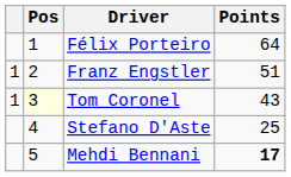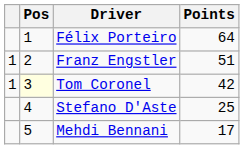Tom Coronel | Points: 43 -> 42
Mehdi Bennani | Points: bold -> normal
